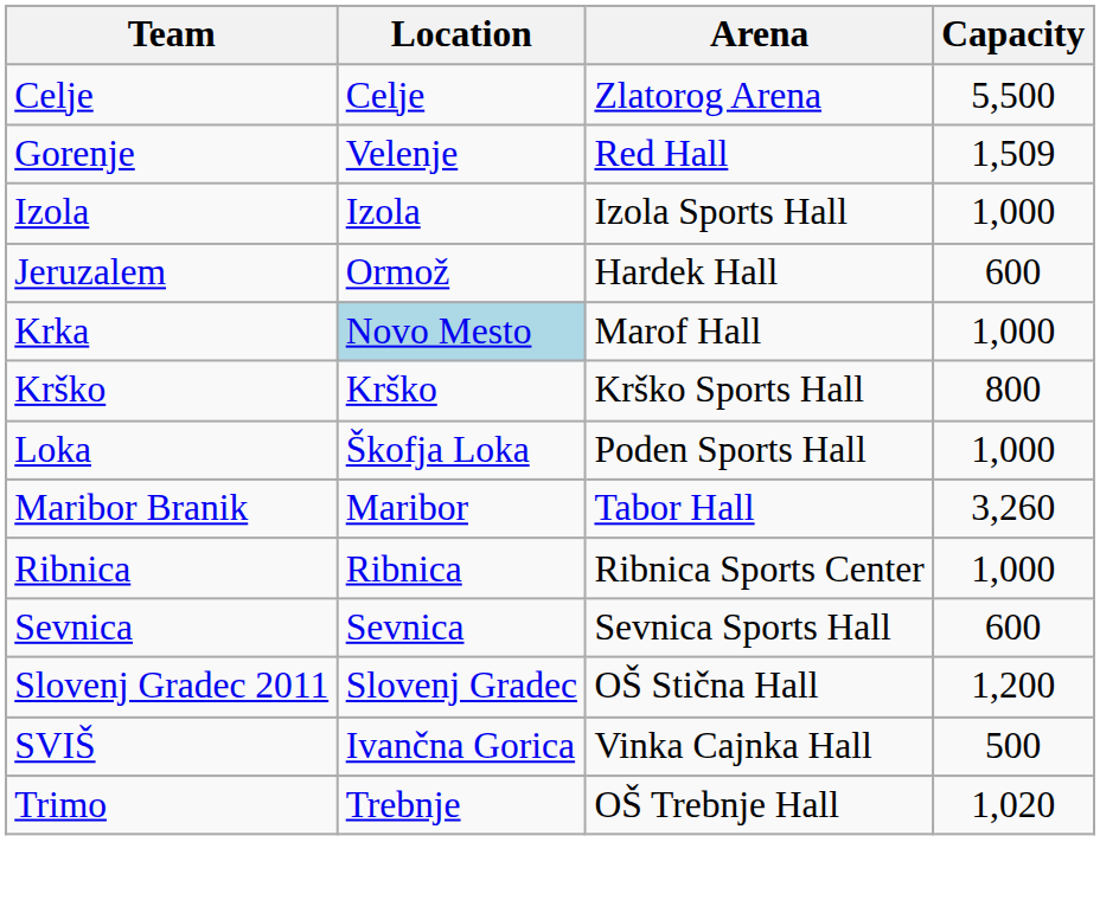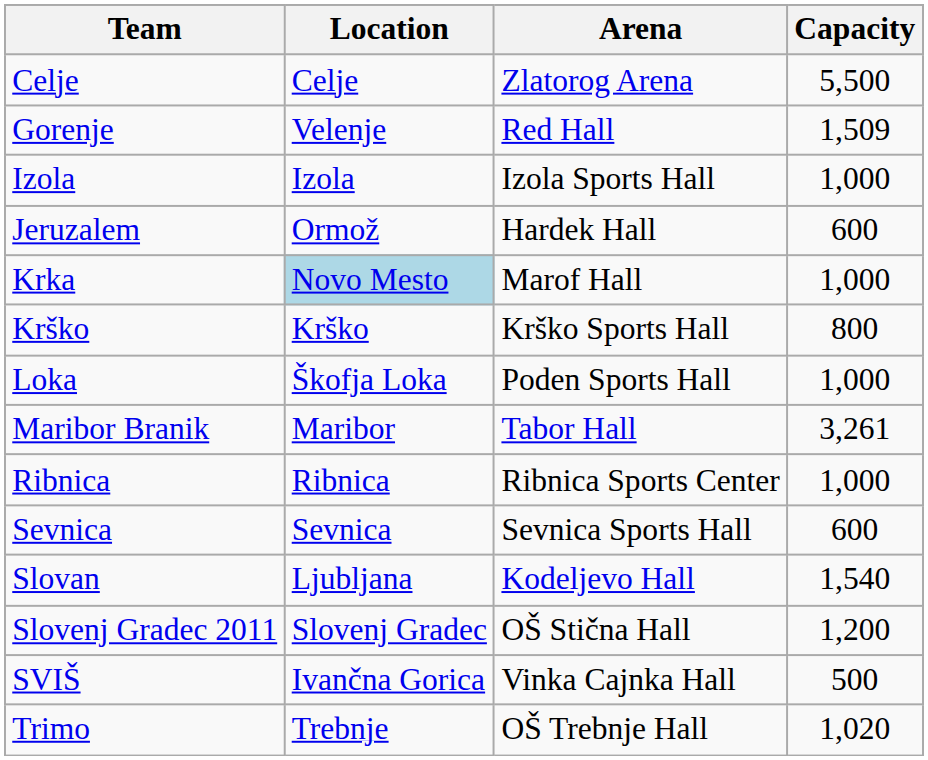Maribor Branik | Capacity: 3,260 -> 3,261
+ row: Slovan | Ljubljana | Kodeljevo Hall | 1,540
